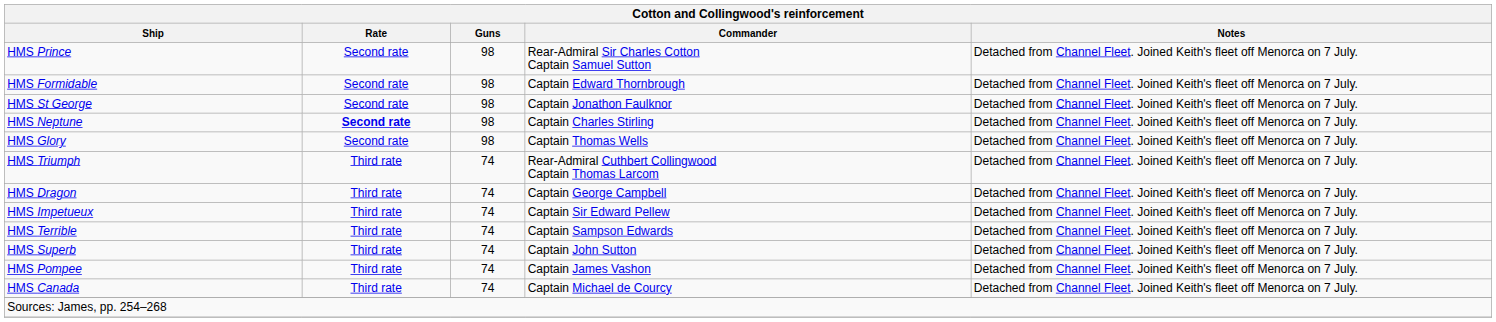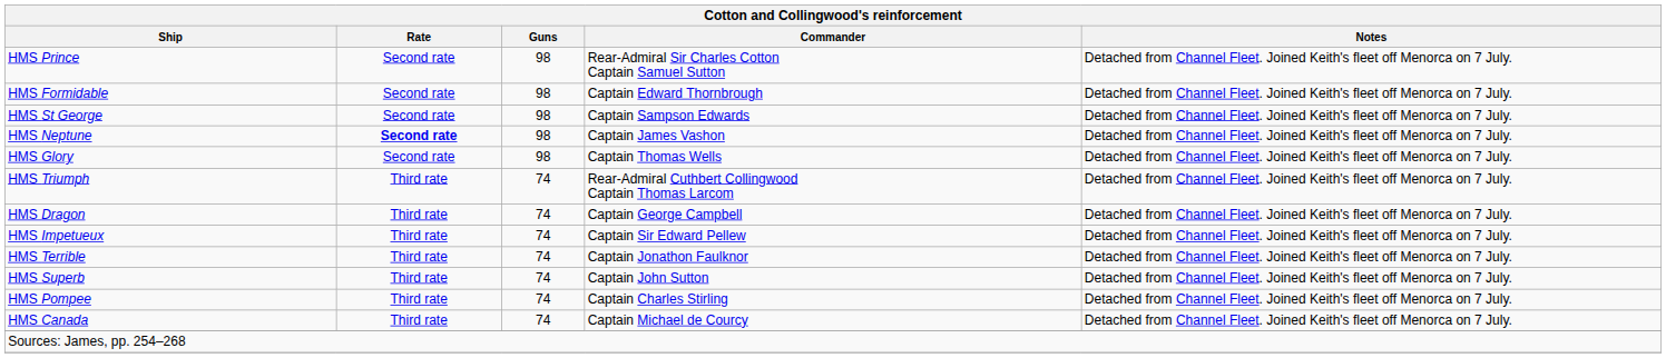HMS St George | Commander: Captain Jonathon Faulknor -> Captain Sampson Edwards
HMS Neptune | Commander: Captain Charles Stirling -> Captain James Vashon
HMS Terrible | Commander: Captain Sampson Edwards -> Captain Jonathon Faulknor
HMS Pompee | Commander: Captain James Vashon -> Captain Charles Stirling
